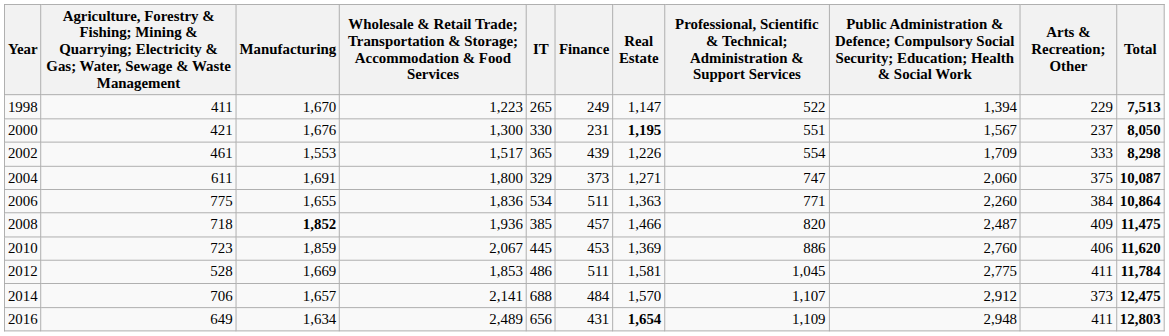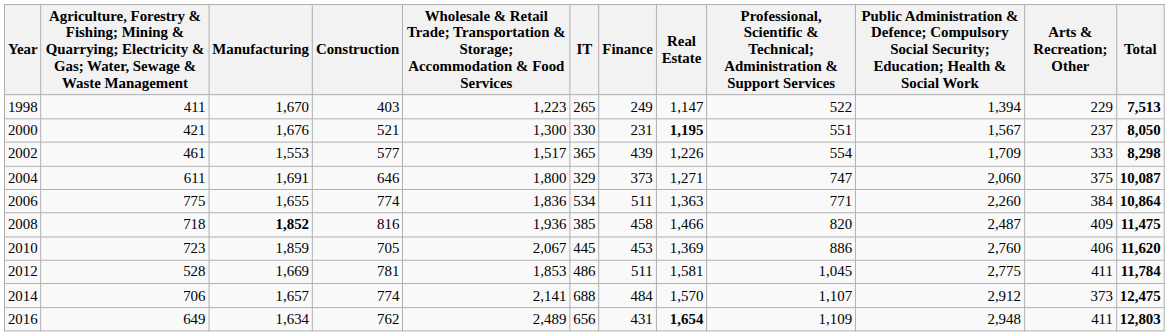+ column: Construction | 403 | 521 | 577 | 646 | 774 | 816 | 705 | 781 | 774 | 762
2008 | Finance: 457 -> 458
